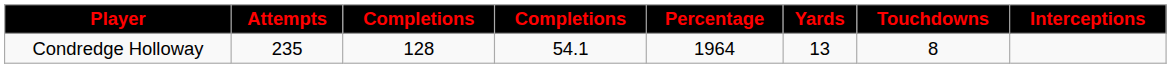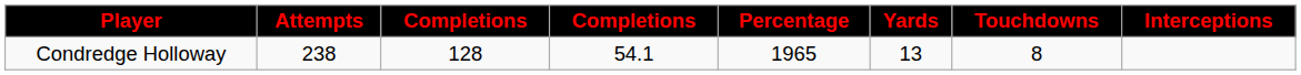Condredge Holloway | Attempts: 235 -> 238
Condredge Holloway | Percentage: 1964 -> 1965
